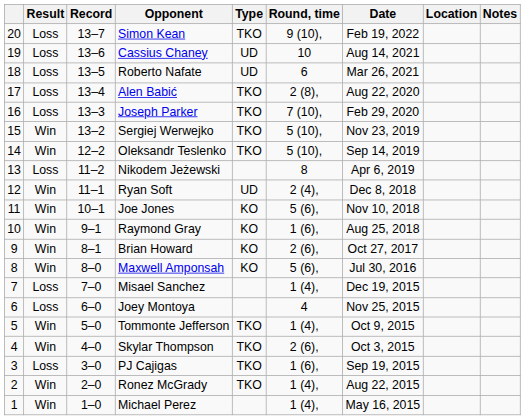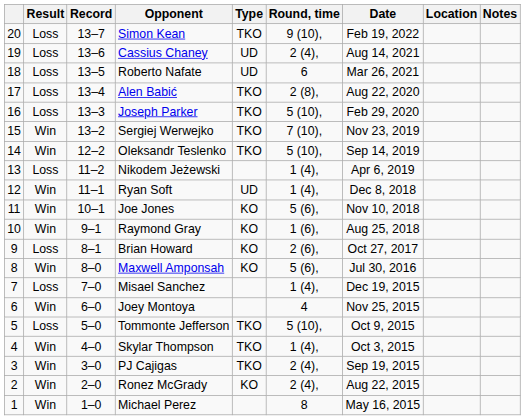Cassius Chaney | Round, time: 10 -> 2 (4),
Joseph Parker | Round, time: 7 (10), -> 5 (10),
Sergiej Werwejko | Round, time: 5 (10), -> 7 (10),
Nikodem Jeżewski | Round, time: 8 -> 1 (4),
Ryan Soft | Round, time: 2 (4), -> 1 (4),
Brian Howard | Result: Win -> Loss
Joey Montoya | Result: Loss -> Win
Tommonte Jefferson | Result: Win -> Loss
Tommonte Jefferson | Round, time: 1 (4), -> 5 (10),
Skylar Thompson | Round, time: 2 (6), -> 1 (4),
PJ Cajigas | Result: Loss -> Win
PJ Cajigas | Round, time: 1 (6), -> 2 (4),
Ronez McGrady | Type: TKO -> KO
Ronez McGrady | Round, time: 1 (4), -> 2 (4),
Michael Perez | Round, time: 1 (4), -> 8
